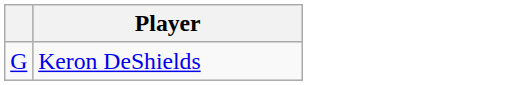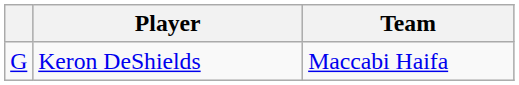+ column: Team | Maccabi Haifa
